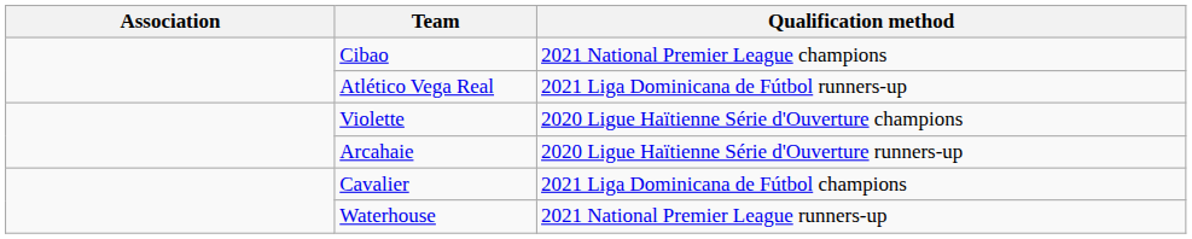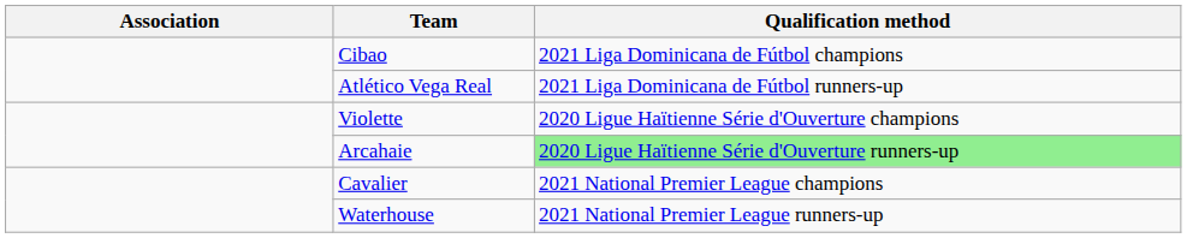Cibao | Qualification method: 2021 National Premier League champions -> 2021 Liga Dominicana de Fútbol champions
Arcahaie | Qualification method: no background -> lightgreen background
Cavalier | Qualification method: 2021 Liga Dominicana de Fútbol champions -> 2021 National Premier League champions
